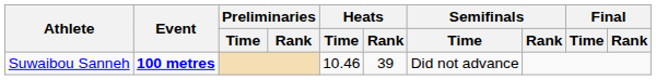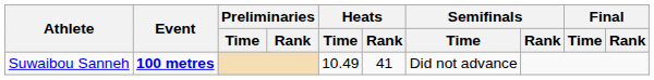Suwaibou Sanneh | Heats / Time: 10.46 -> 10.49
Suwaibou Sanneh | Heats / Rank: 39 -> 41
